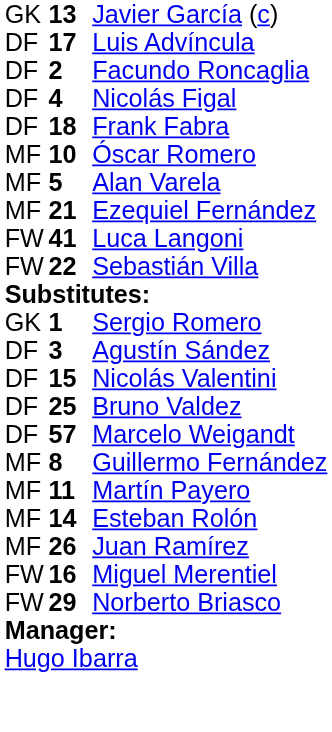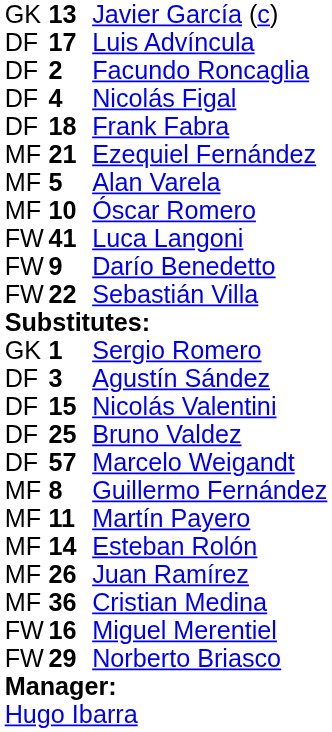rows swapped: Ezequiel Fernández <-> Óscar Romero
+ row: FW | 9 | Darío Benedetto
+ row: MF | 36 | Cristian Medina
